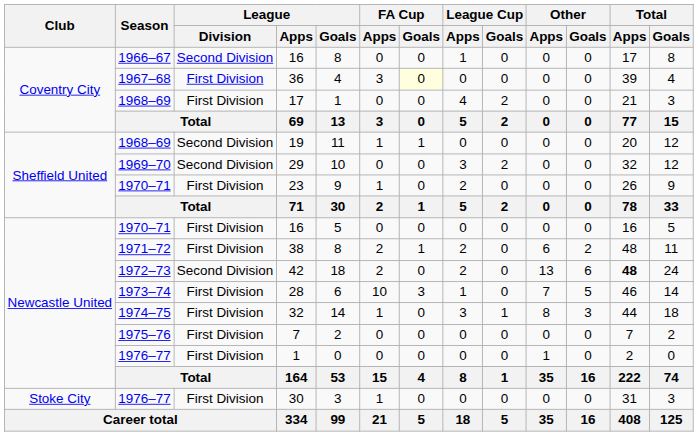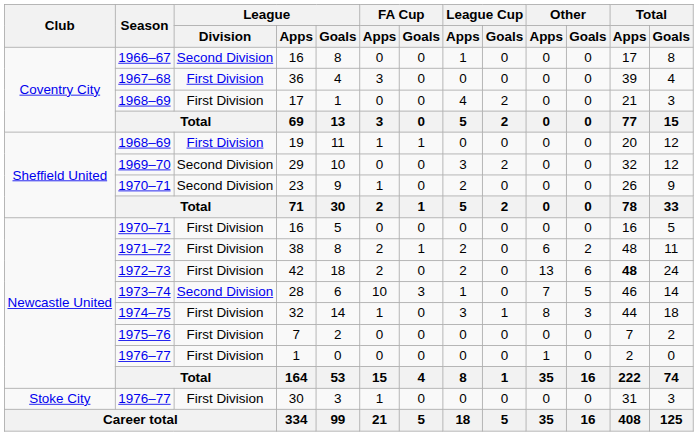36 | FA Cup / Goals: lightyellow background -> no background
19 | League / Division: Second Division -> First Division
23 | League / Division: First Division -> Second Division
42 | League / Division: Second Division -> First Division
28 | League / Division: First Division -> Second Division
